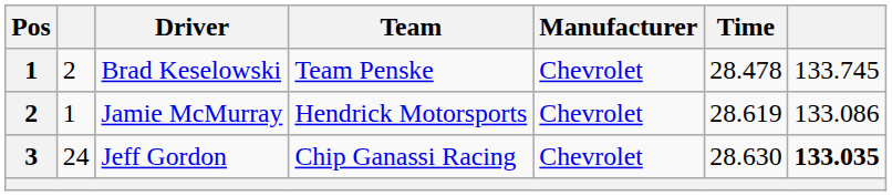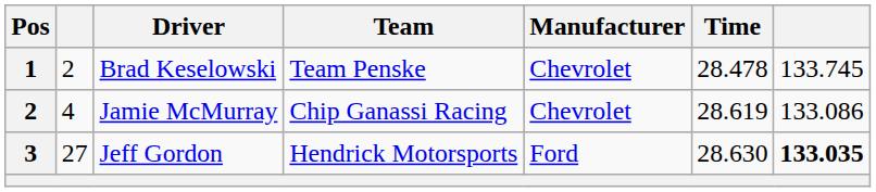Jamie McMurray | column 2: 1 -> 4
Jamie McMurray | Team: Hendrick Motorsports -> Chip Ganassi Racing
Jeff Gordon | column 2: 24 -> 27
Jeff Gordon | Team: Chip Ganassi Racing -> Hendrick Motorsports
Jeff Gordon | Manufacturer: Chevrolet -> Ford
